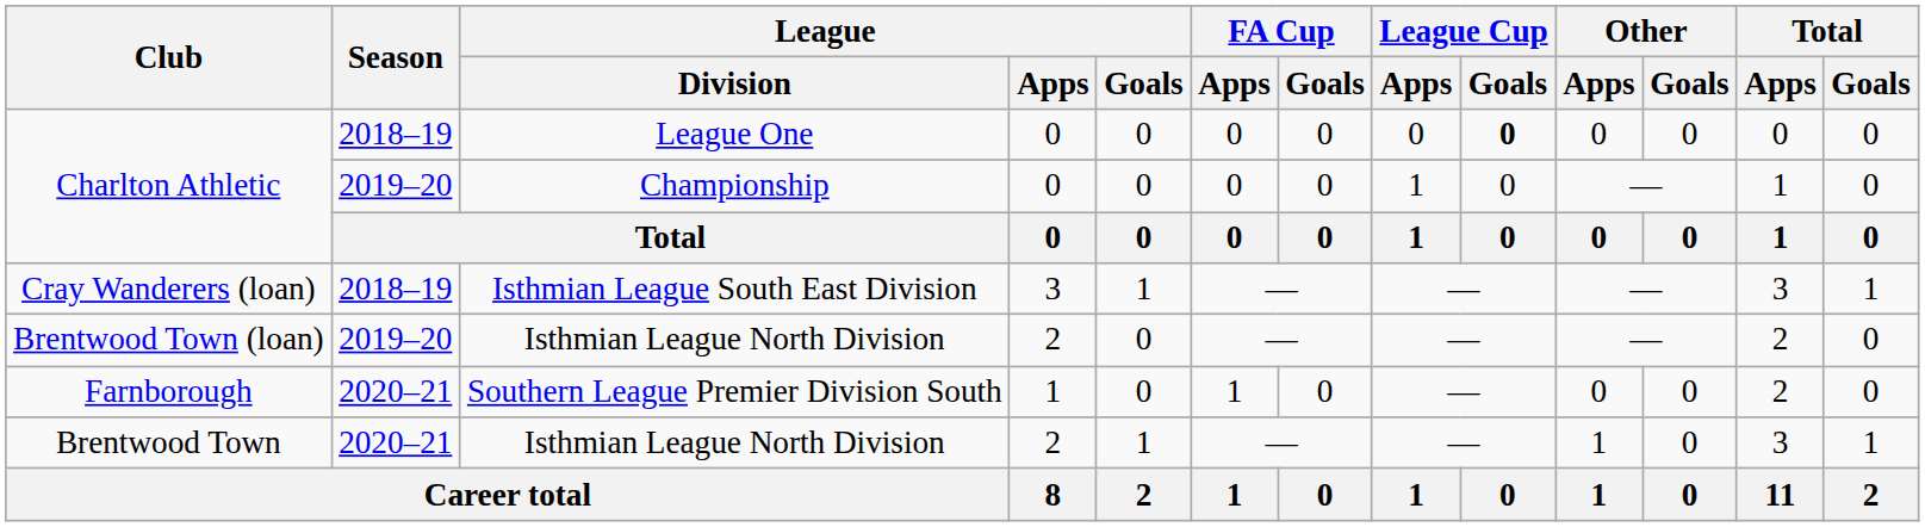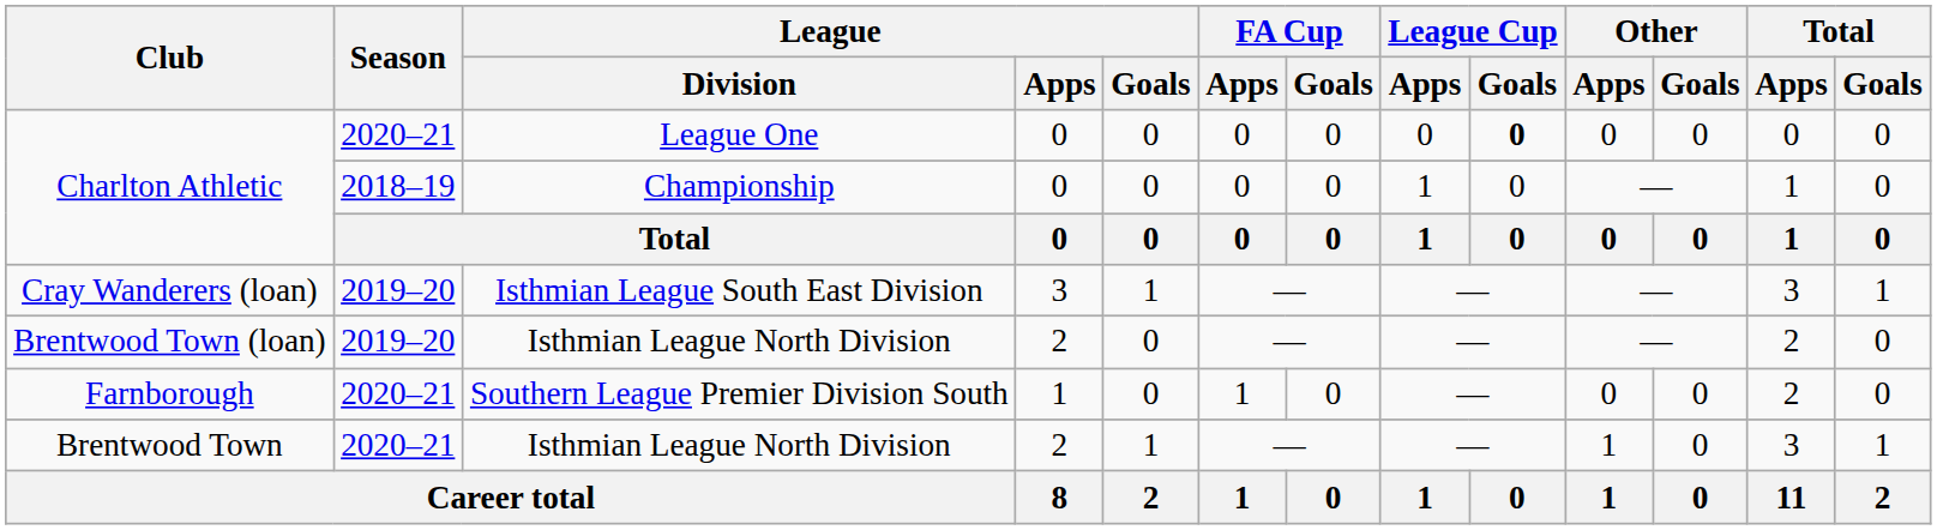Charlton Athletic / League One | Season: 2018–19 -> 2020–21
Charlton Athletic / Championship | Season: 2019–20 -> 2018–19
Cray Wanderers (loan) | Season: 2018–19 -> 2019–20
